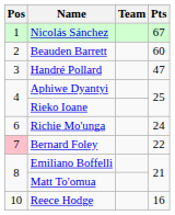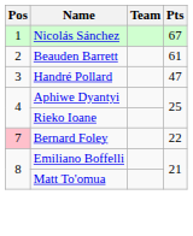Beauden Barrett | Pts: 60 -> 61
- row: 6 | Richie Mo'unga | 24
- row: 10 | Reece Hodge | 16
